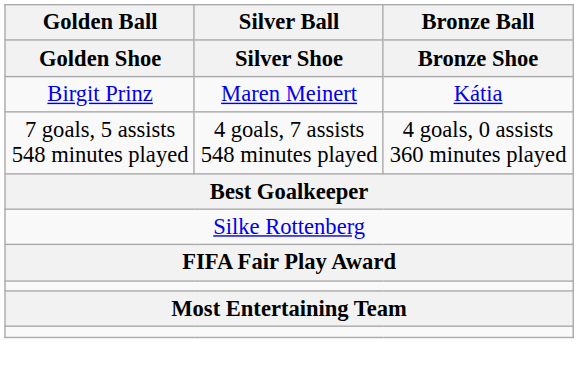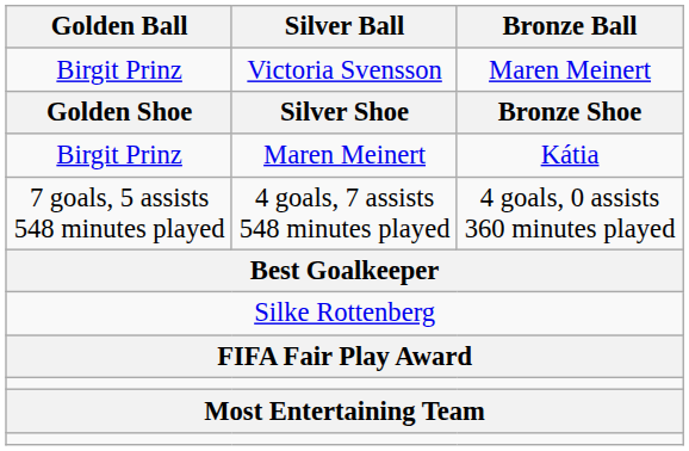+ row: Birgit Prinz | Victoria Svensson | Maren Meinert
